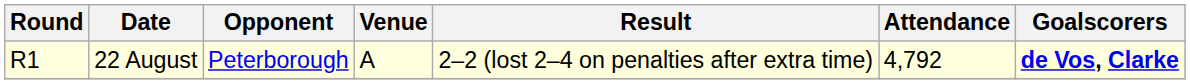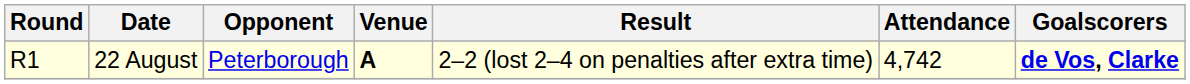22 August | Venue: normal -> bold
22 August | Attendance: 4,792 -> 4,742
